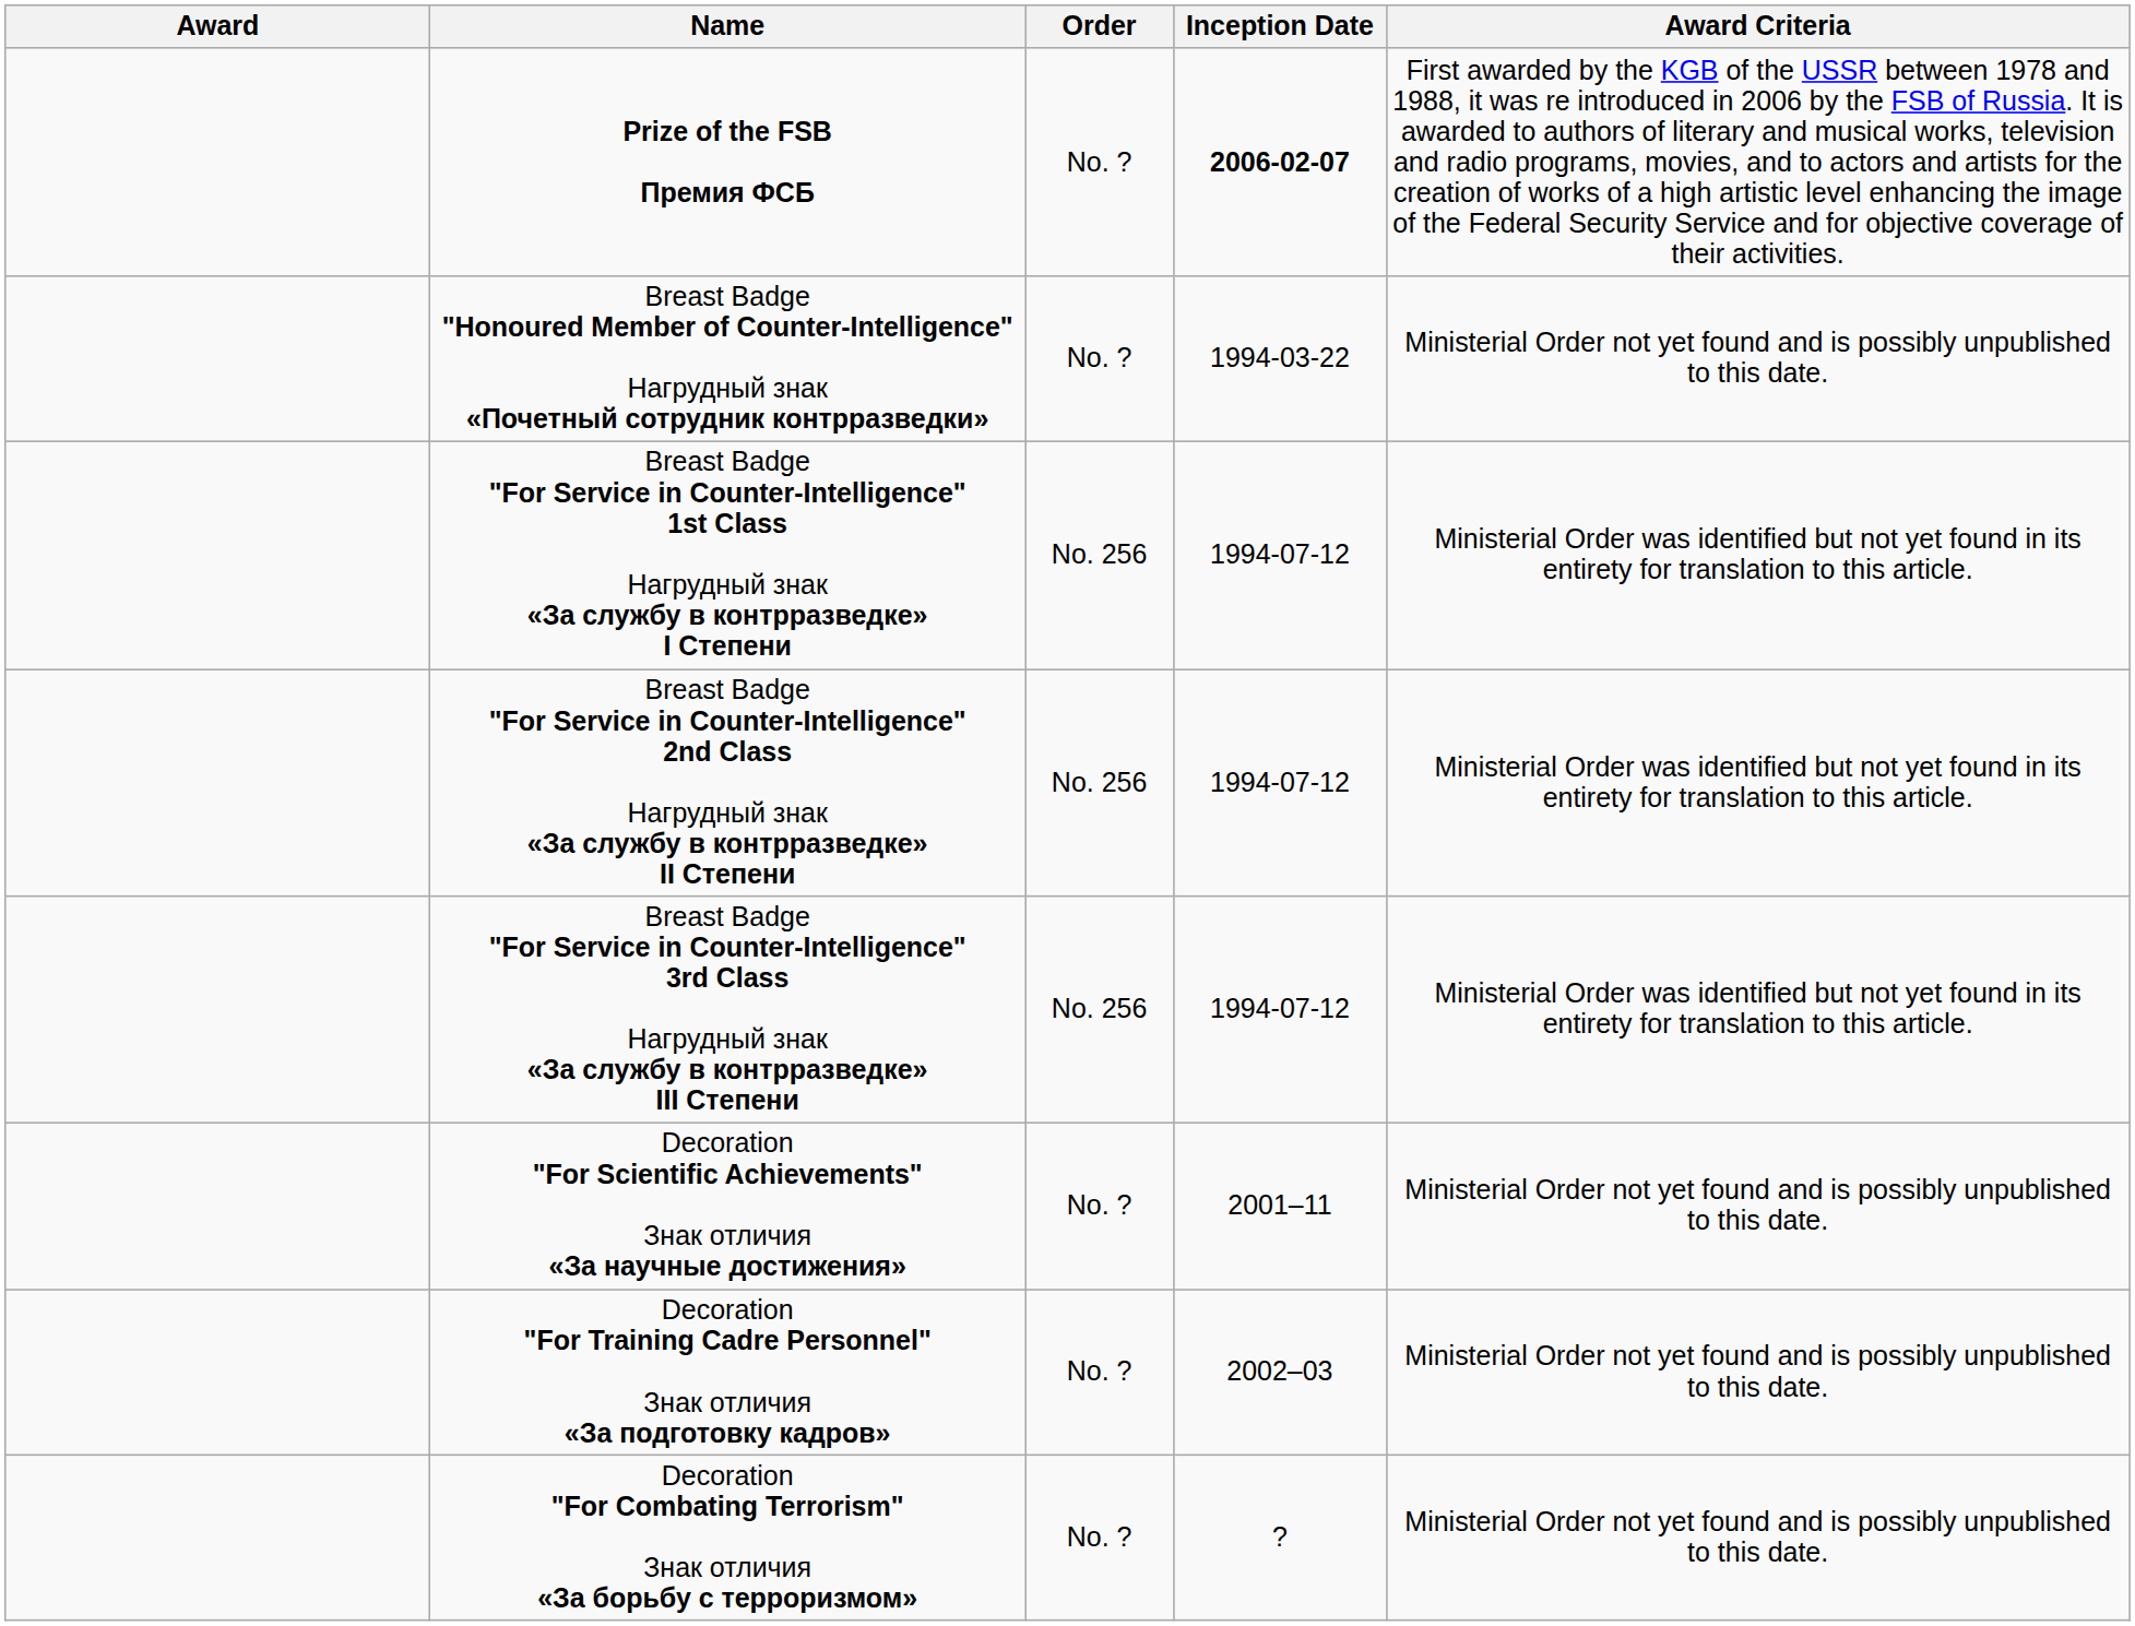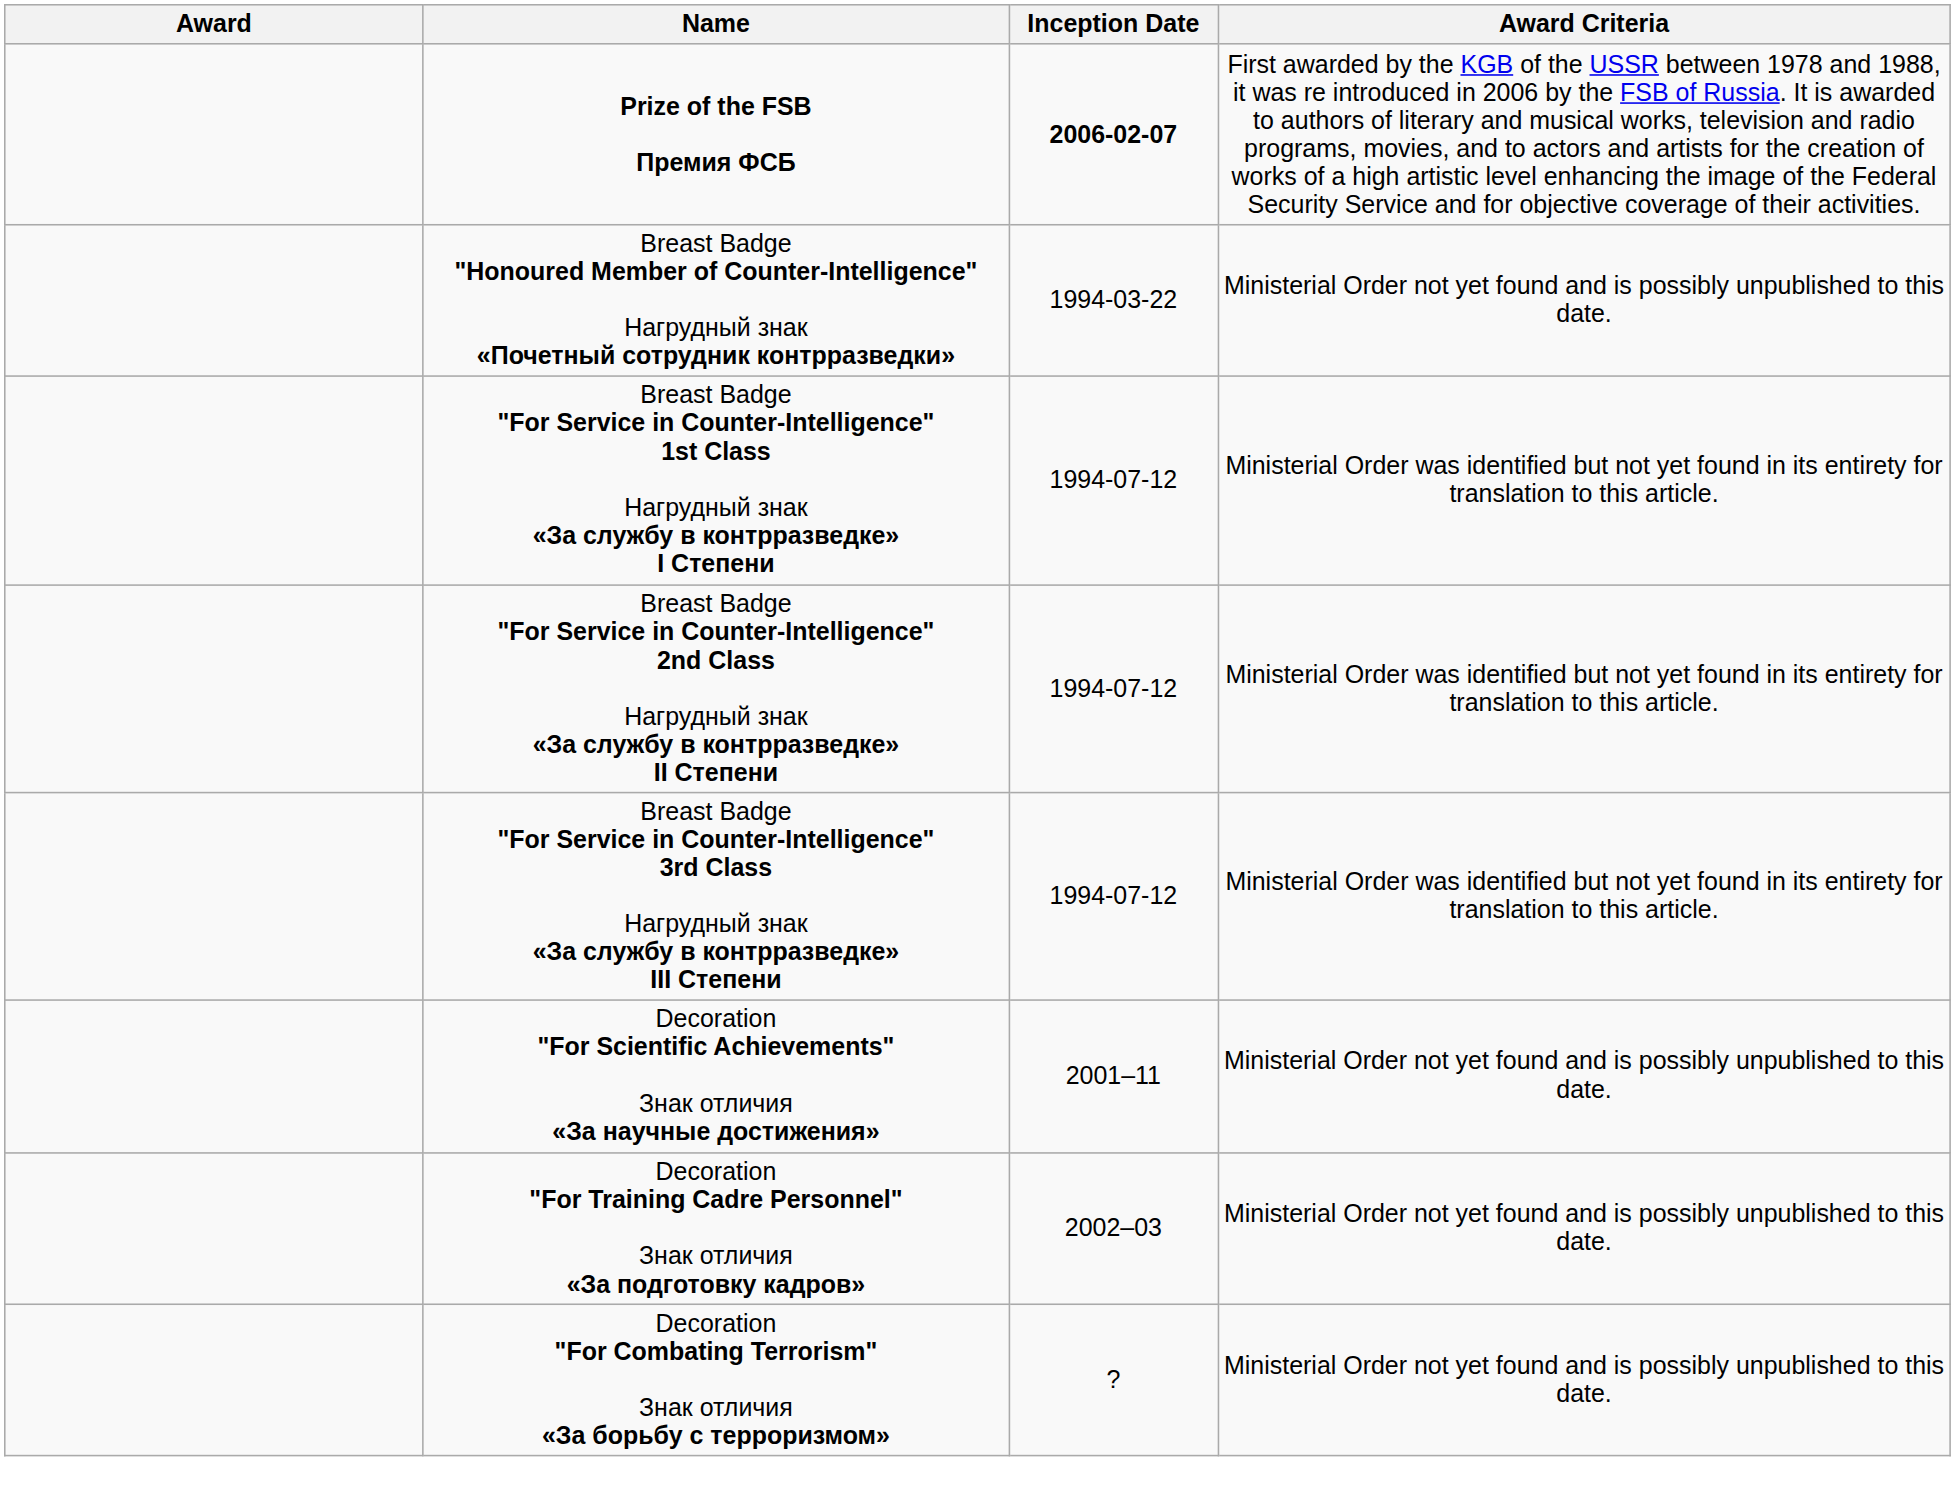- column: Order | No. ? | No. ? | No. 256 | No. 256 | No. 256 | No. ? | No. ? | No. ?
